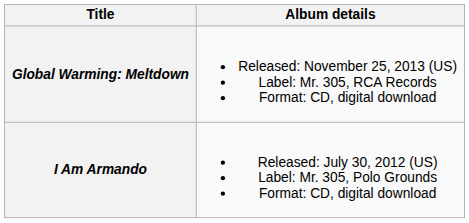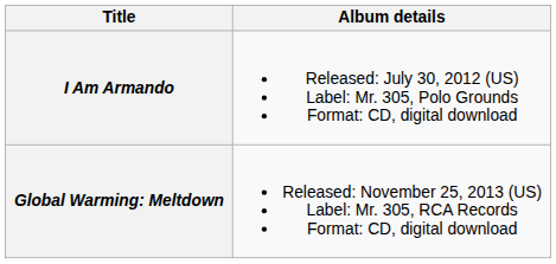rows swapped: I Am Armando <-> Global Warming: Meltdown
